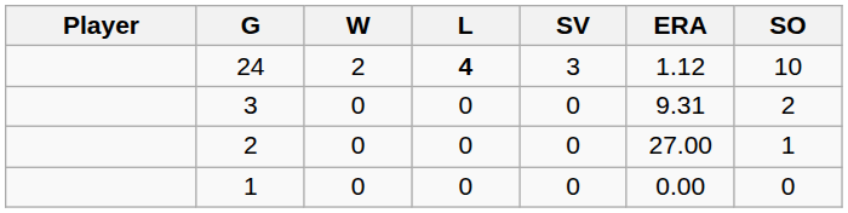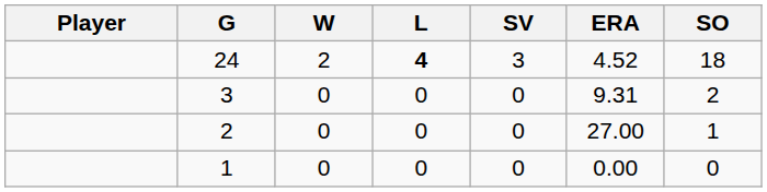24 | ERA: 1.12 -> 4.52
24 | SO: 10 -> 18
